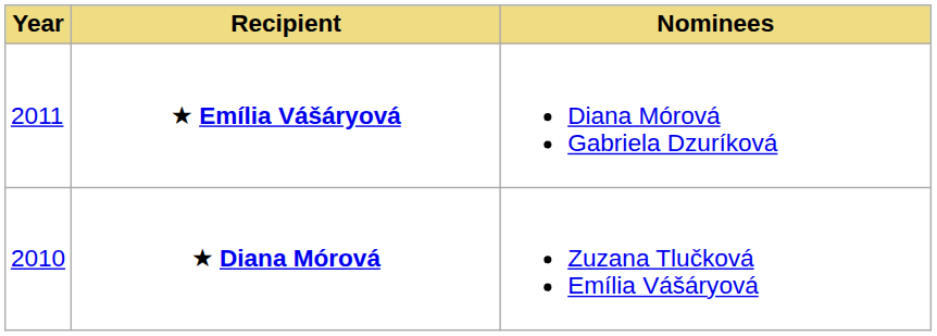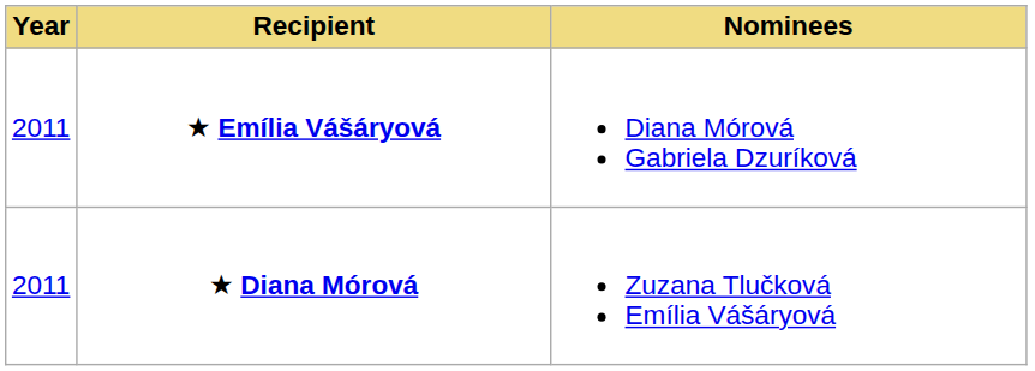★ Diana Mórová | Year: 2010 -> 2011
